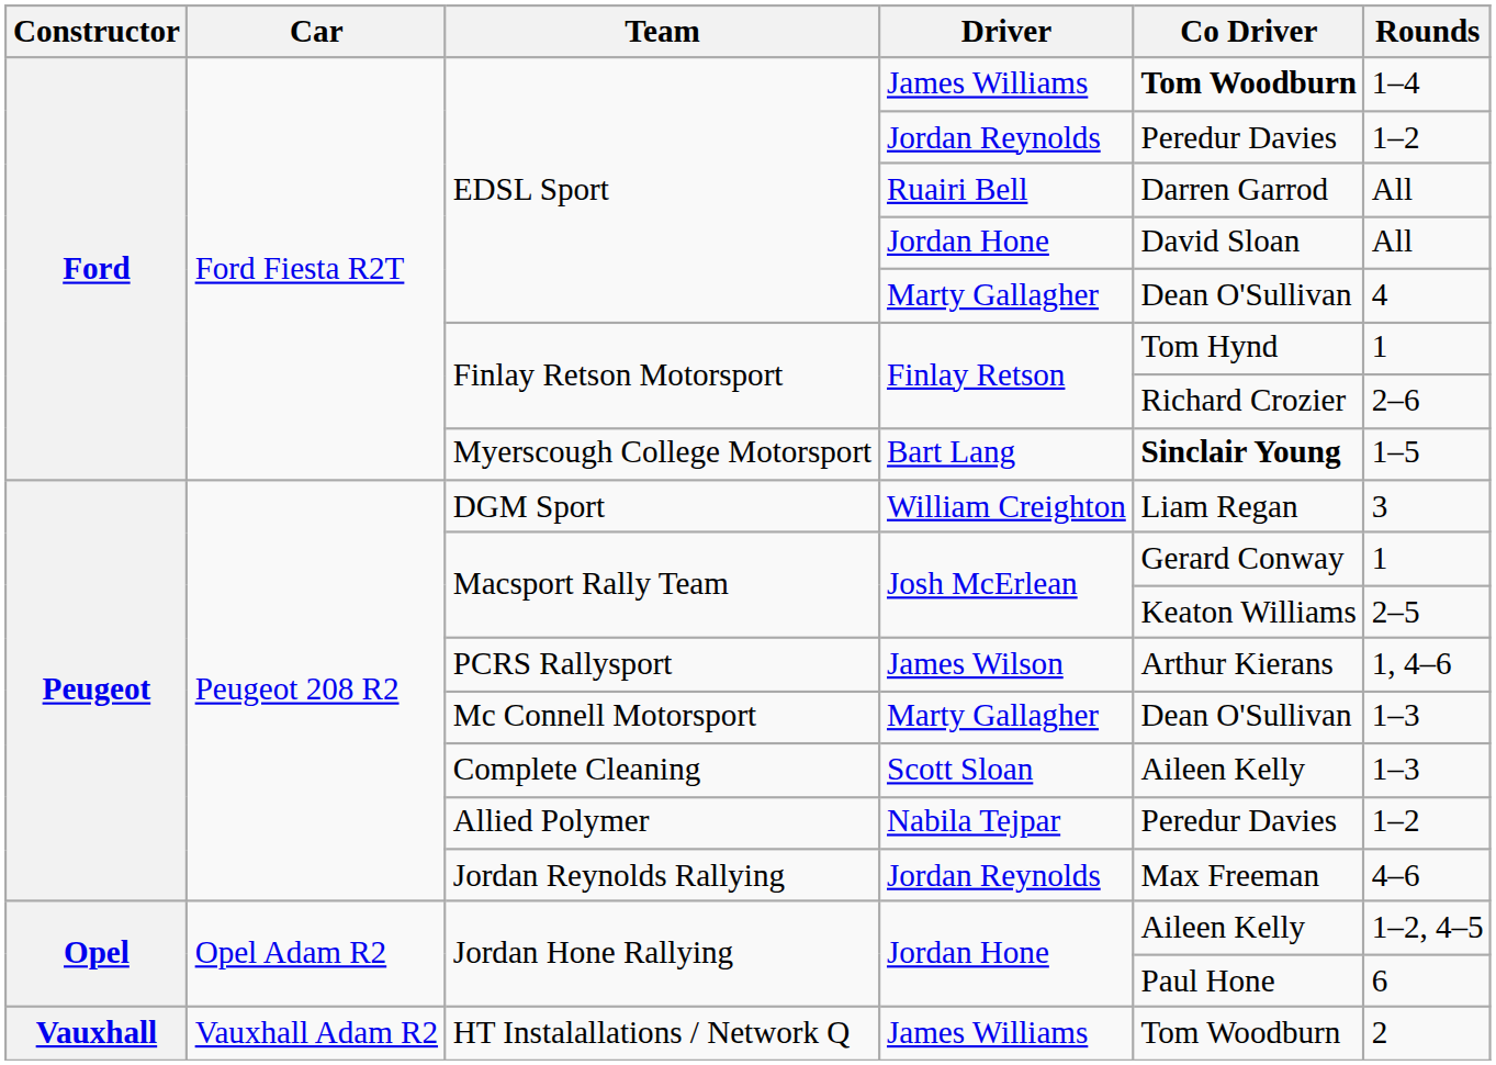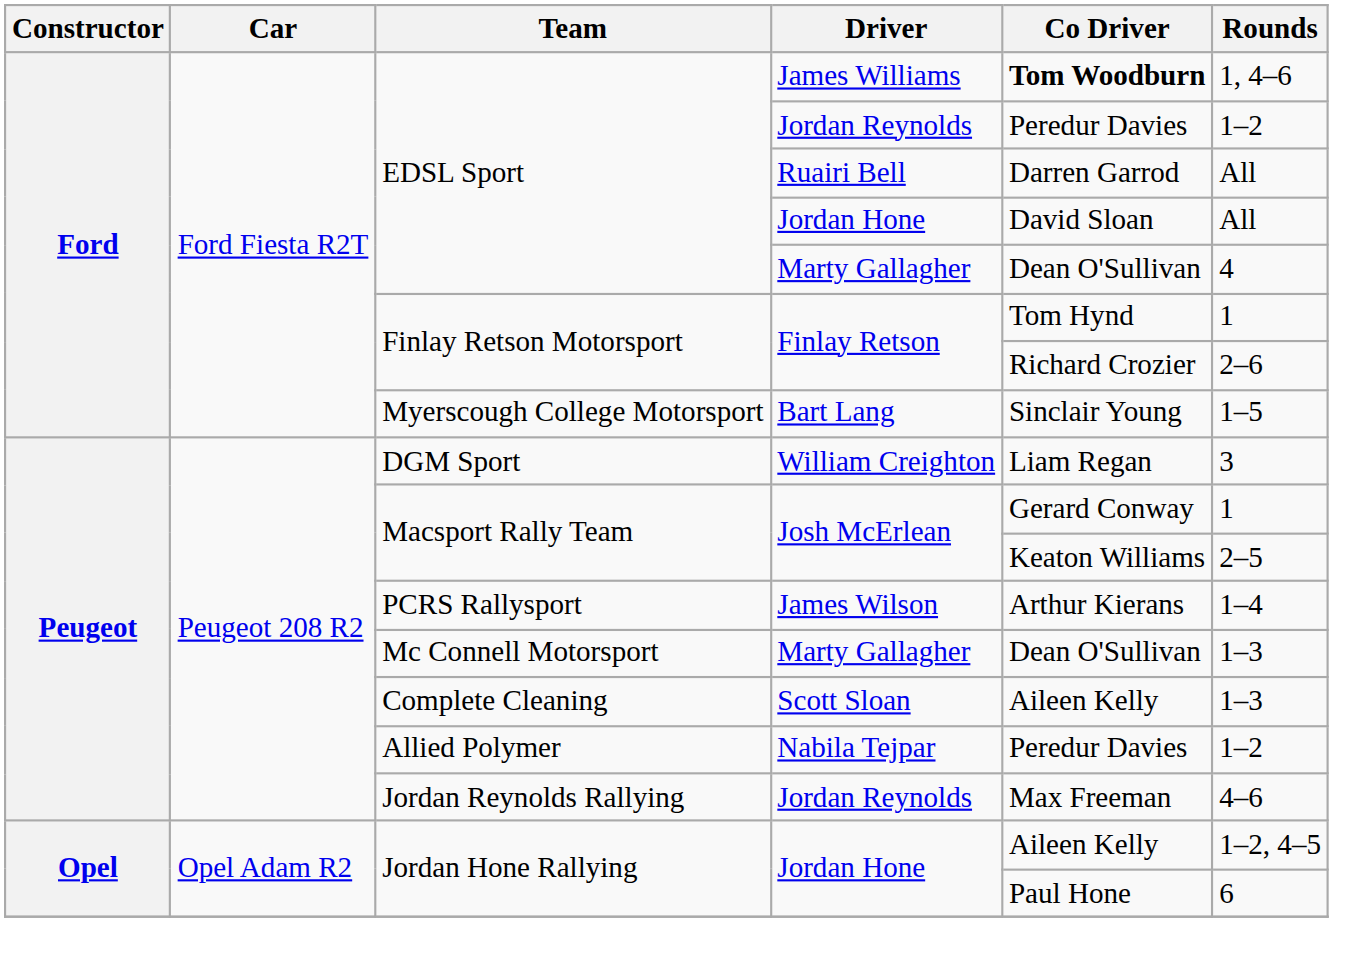EDSL Sport / James Williams | Rounds: 1–4 -> 1, 4–6
Myerscough College Motorsport | Co Driver: bold -> normal
PCRS Rallysport | Rounds: 1, 4–6 -> 1–4
- row: Vauxhall | Vauxhall Adam R2 | HT Instalallations / Network Q | James Williams | Tom Woodburn | 2
